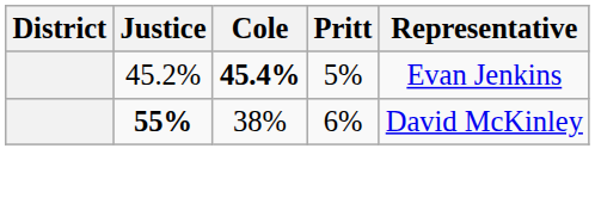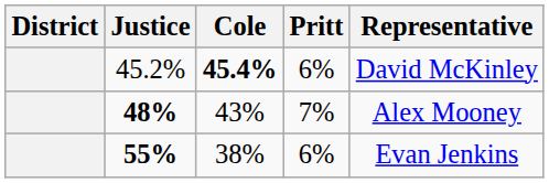45.2% | Pritt: 5% -> 6%
45.2% | Representative: Evan Jenkins -> David McKinley
+ row: 48% | 43% | 7% | Alex Mooney
55% | Representative: David McKinley -> Evan Jenkins
